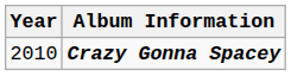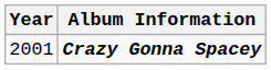Crazy Gonna Spacey | Year: 2010 -> 2001
